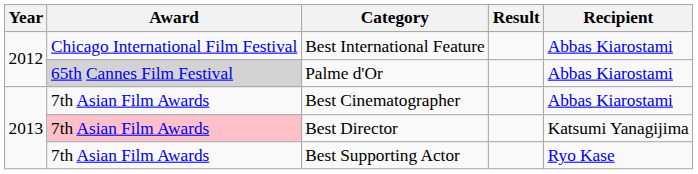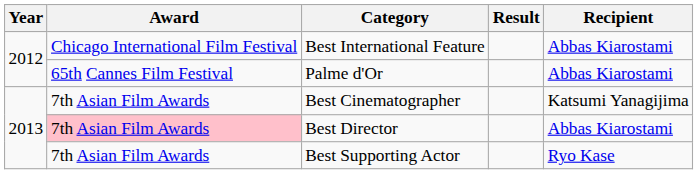Palme d'Or | Award: lightgrey background -> no background
Best Cinematographer | Recipient: Abbas Kiarostami -> Katsumi Yanagijima
Best Director | Recipient: Katsumi Yanagijima -> Abbas Kiarostami
